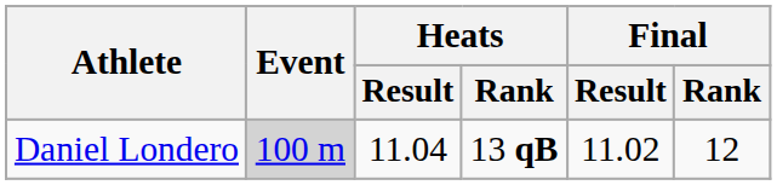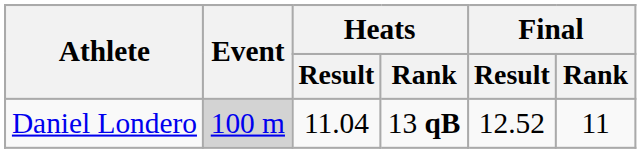Daniel Londero | Final / Result: 11.02 -> 12.52
Daniel Londero | Final / Rank: 12 -> 11
